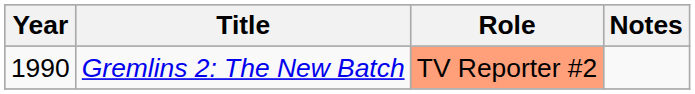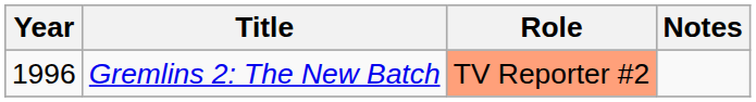Gremlins 2: The New Batch | Year: 1990 -> 1996
